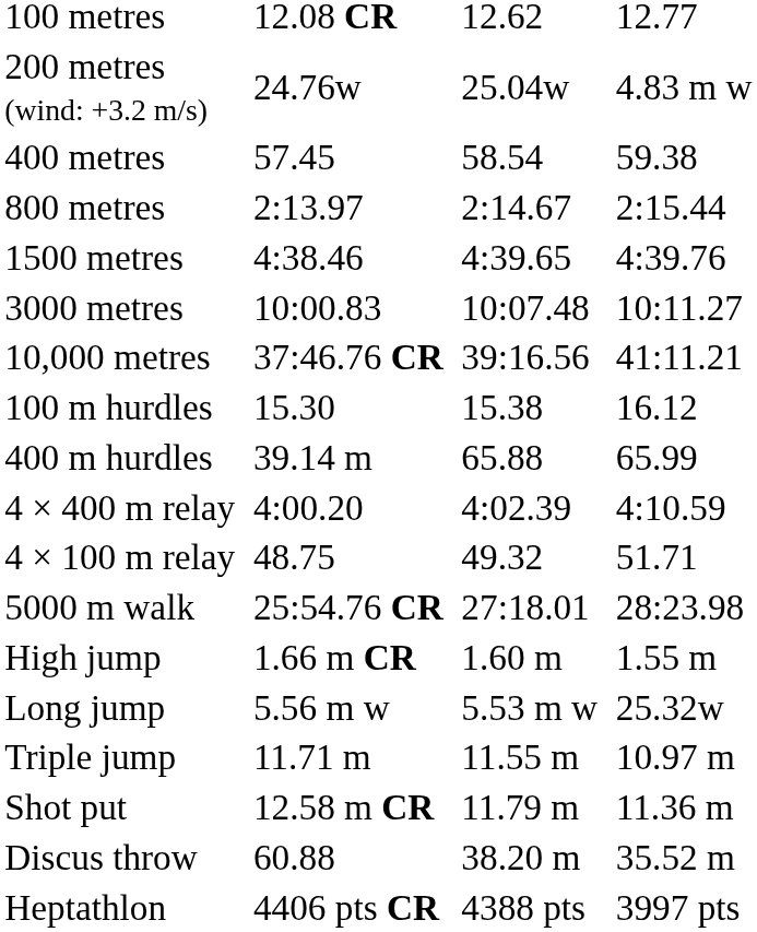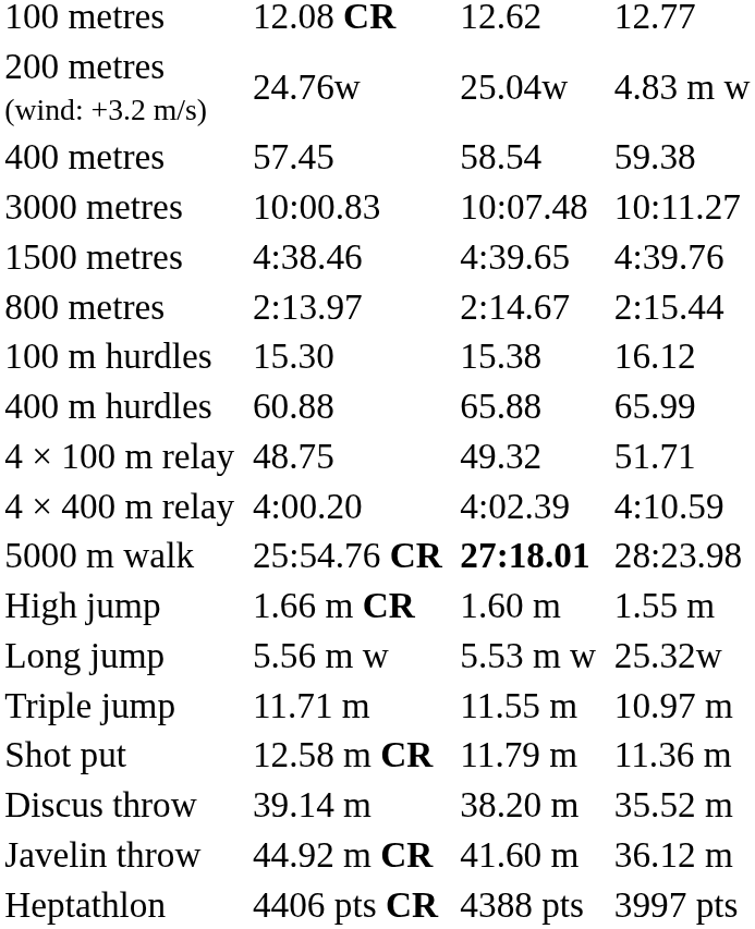rows swapped: 800 metres <-> 3000 metres
- row: 10,000 metres | 37:46.76 CR | 39:16.56 | 41:11.21
400 m hurdles | column 3: 39.14 m -> 60.88
rows swapped: 4 × 100 m relay <-> 4 × 400 m relay
5000 m walk | column 5: normal -> bold
Discus throw | column 3: 60.88 -> 39.14 m
+ row: Javelin throw | 44.92 m CR | 41.60 m | 36.12 m
